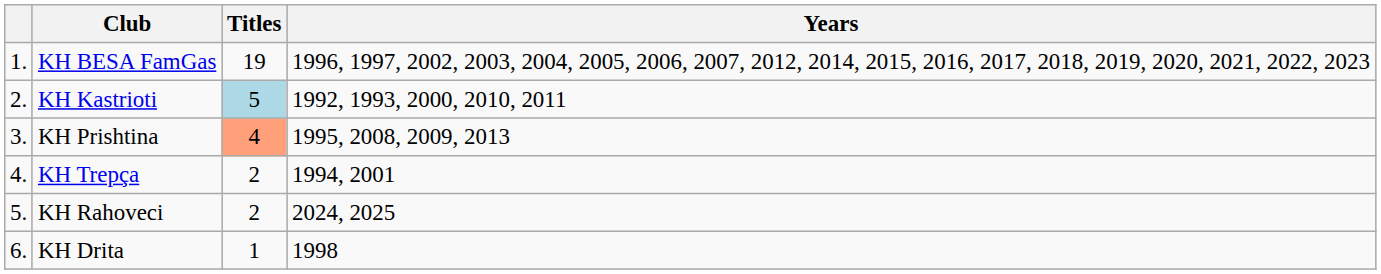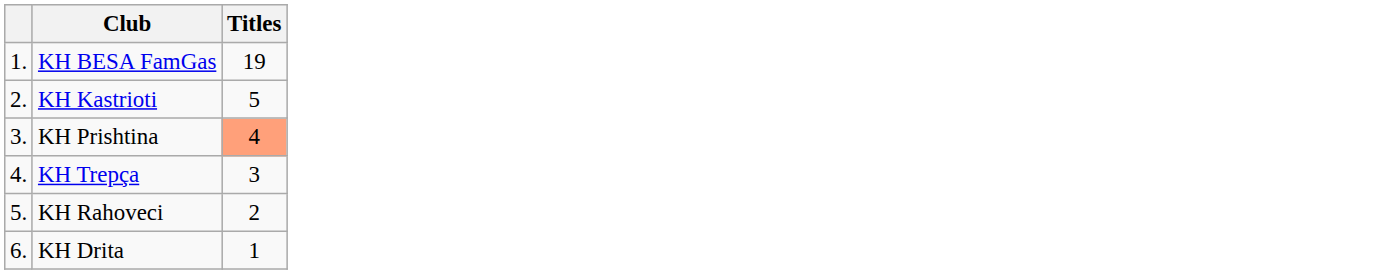- column: Years | 1996, 1997, 2002, 2003, 2004, 2005, 2006, 2007, 2012, 2014, 2015, 2016, 2017, 2018, 2019, 2020, 2021, 2022, 2023 | 1992, 1993, 2000, 2010, 2011 | 1995, 2008, 2009, 2013 | 1994, 2001 | 2024, 2025 | 1998
KH Kastrioti | Titles: lightblue background -> no background
KH Trepça | Titles: 2 -> 3
